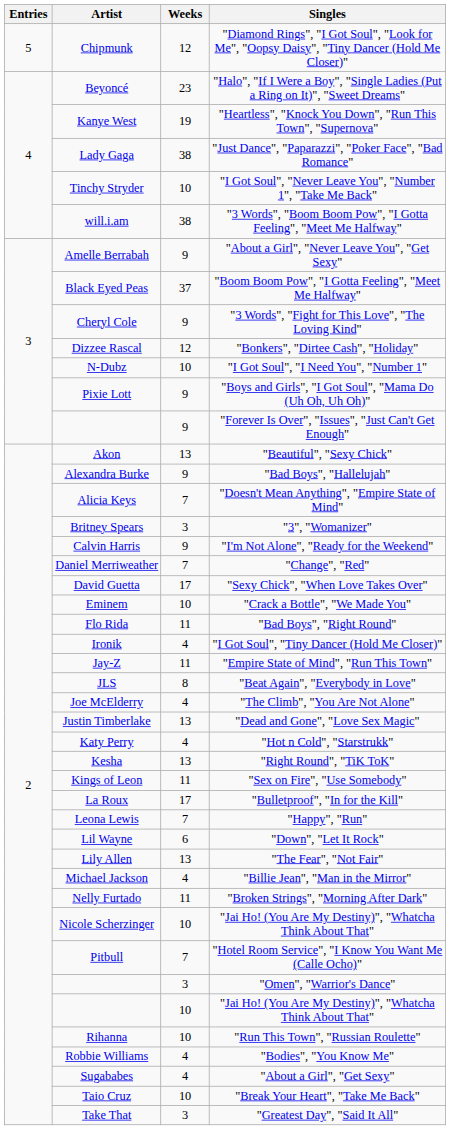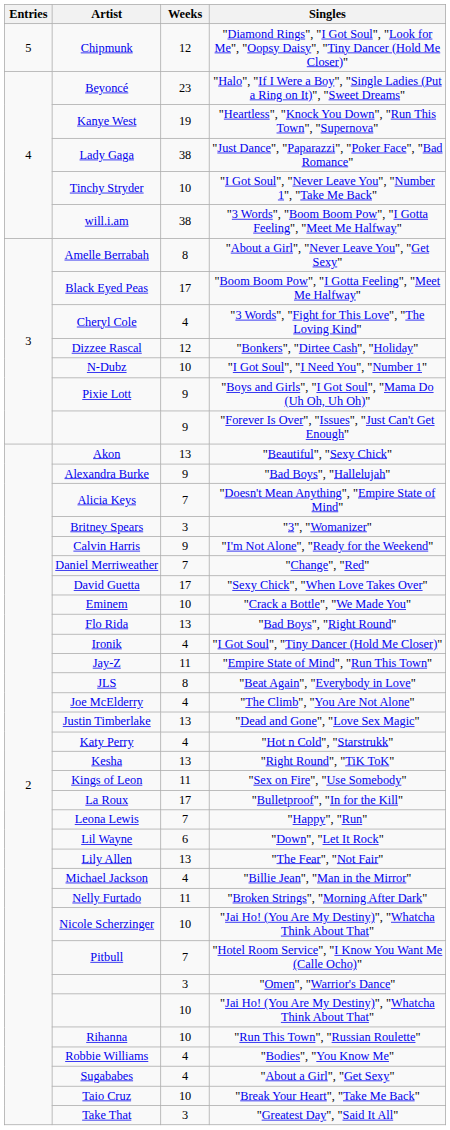"About a Girl", "Never Leave You", "Get Sexy" | Weeks: 9 -> 8
"Boom Boom Pow", "I Gotta Feeling", "Meet Me Halfway" | Weeks: 37 -> 17
"3 Words", "Fight for This Love", "The Loving Kind" | Weeks: 9 -> 4
"Bad Boys", "Right Round" | Weeks: 11 -> 13
